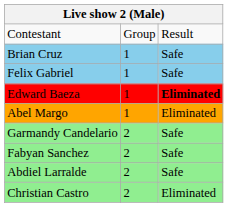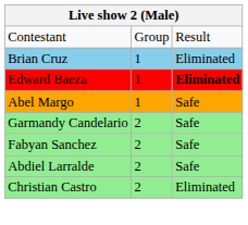Brian Cruz | column 3: Safe -> Eliminated
- row: Felix Gabriel | 1 | Safe
Abel Margo | column 3: Eliminated -> Safe
